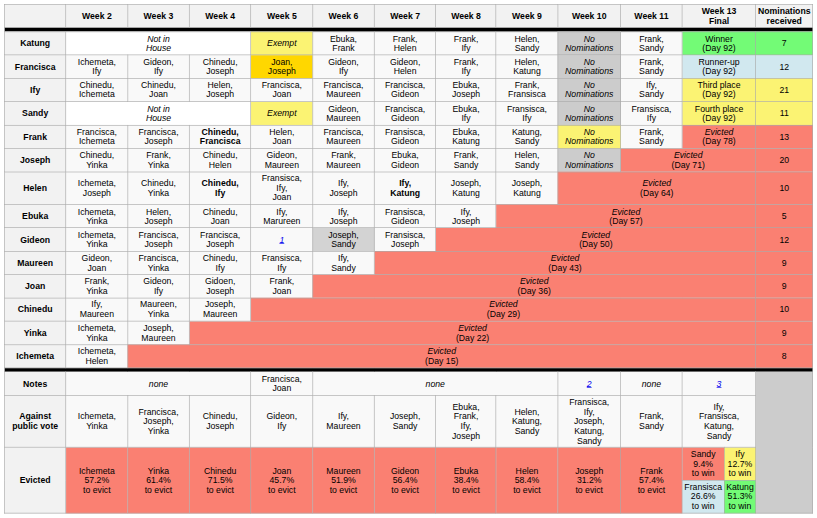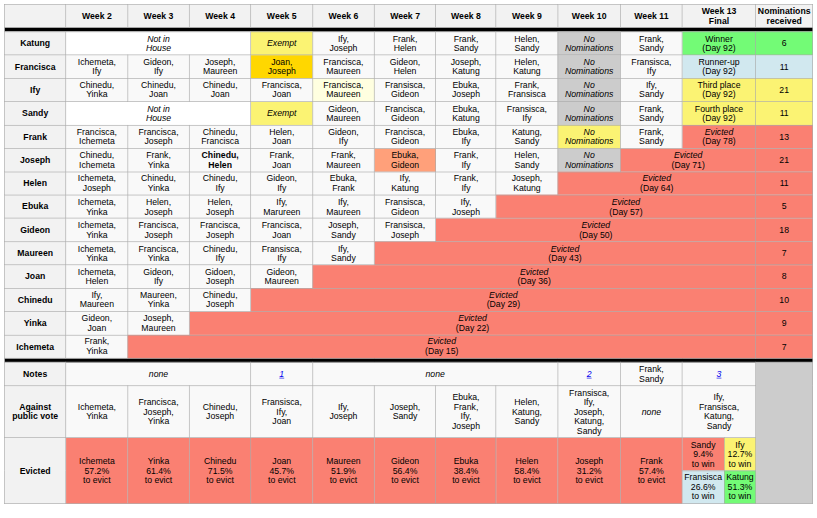Katung | Week 6: Ebuka, Frank -> Ify, Joseph
Katung | Week 8: Frank, Ify -> Frank, Sandy
Katung | Nominations received: 7 -> 6
Francisca | Week 4: Chinedu, Joseph -> Joseph, Maureen
Francisca | Week 6: Gideon, Ify -> Francisca, Maureen
Francisca | Week 8: Frank, Ify -> Joseph, Katung
Francisca | Week 11: Frank, Sandy -> Fransisca, Ify
Francisca | Nominations received: 12 -> 11
Ify | Week 2: Chinedu, Ichemeta -> Chinedu, Yinka
Ify | Week 4: Helen, Joseph -> Chinedu, Joan
Ify | Week 6: no background -> lightyellow background
Ify | Week 7: Francisca, Gideon -> Fransisca, Gideon
Sandy | Week 8: Ebuka, Ify -> Ebuka, Katung
Sandy | Week 11: Fransisca, Ify -> Frank, Sandy
Frank | Week 4: bold -> normal
Frank | Week 6: Francisca, Maureen -> Gideon, Ify
Frank | Week 7: Fransisca, Gideon -> Francisca, Gideon
Frank | Week 8: Ebuka, Katung -> Ebuka, Ify
Joseph | Week 2: Chinedu, Yinka -> Chinedu, Ichemeta
Joseph | Week 4: normal -> bold
Joseph | Week 5: Gideon, Maureen -> Frank, Joan
Joseph | Week 7: no background -> lightsalmon background
Joseph | Week 8: Frank, Sandy -> Frank, Ify
Joseph | Nominations received: 20 -> 21
Helen | Week 4: bold -> normal
Helen | Week 5: Fransisca, Ify, Joan -> Gideon, Ify
Helen | Week 6: Ify, Joseph -> Ebuka, Frank
Helen | Week 7: bold -> normal
Helen | Week 8: Joseph, Katung -> Frank, Ify
Helen | Nominations received: 10 -> 11
Ebuka | Week 4: Chinedu, Joan -> Helen, Joseph
Ebuka | Week 6: Ify, Joseph -> Ify, Maureen
Gideon | Week 5: 1 -> Francisca, Joan
Gideon | Week 6: lightgrey background -> no background
Gideon | Nominations received: 12 -> 18
Maureen | Week 2: Gideon, Joan -> Ichemeta, Yinka
Maureen | Nominations received: 9 -> 7
Joan | Week 2: Frank, Yinka -> Ichemeta, Helen
Joan | Week 5: Frank, Joan -> Gideon, Maureen
Joan | Nominations received: 9 -> 8
Chinedu | Week 4: Joseph, Maureen -> Chinedu, Joseph
Yinka | Week 2: Ichemeta, Yinka -> Gideon, Joan
Ichemeta | Week 2: Ichemeta, Helen -> Frank, Yinka
Ichemeta | Nominations received: 8 -> 7
Notes | Week 5: Francisca, Joan -> 1
Notes | Week 11: none -> Frank, Sandy
Against public vote | Week 5: Gideon, Ify -> Fransisca, Ify, Joan
Against public vote | Week 6: Ify, Maureen -> Ify, Joseph
Against public vote | Week 11: Frank, Sandy -> none
